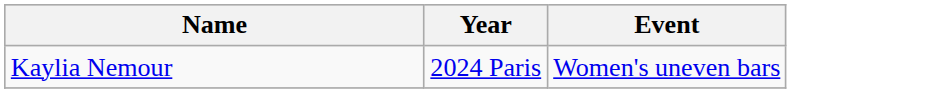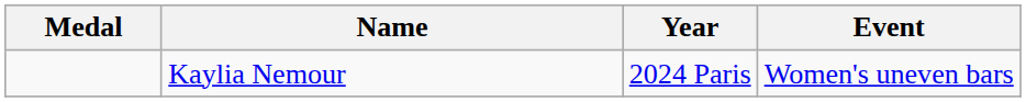+ column: Medal
